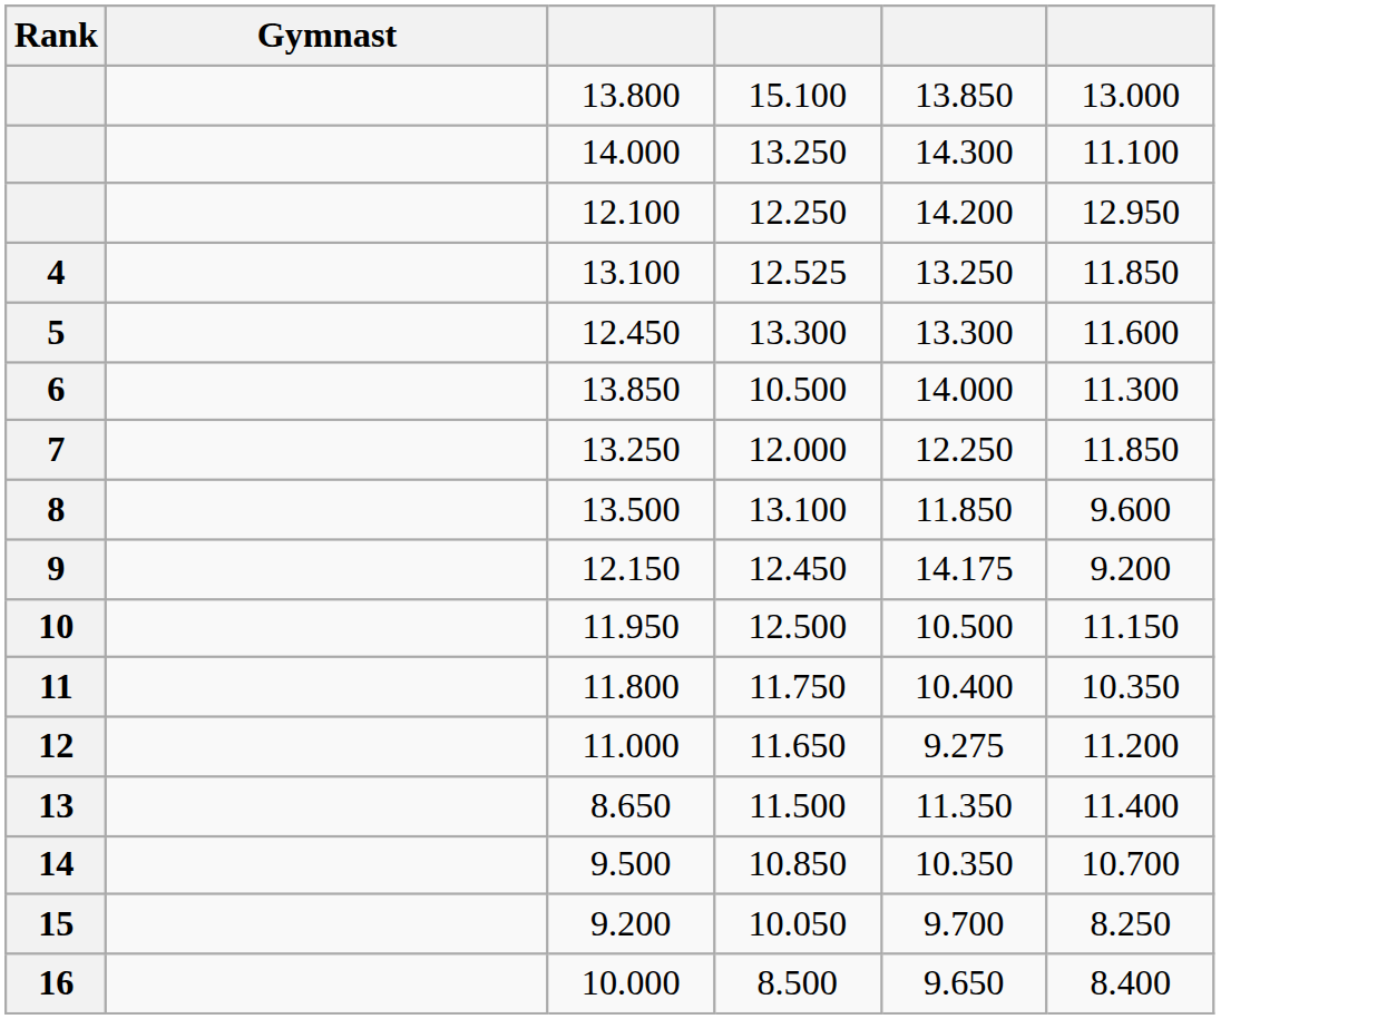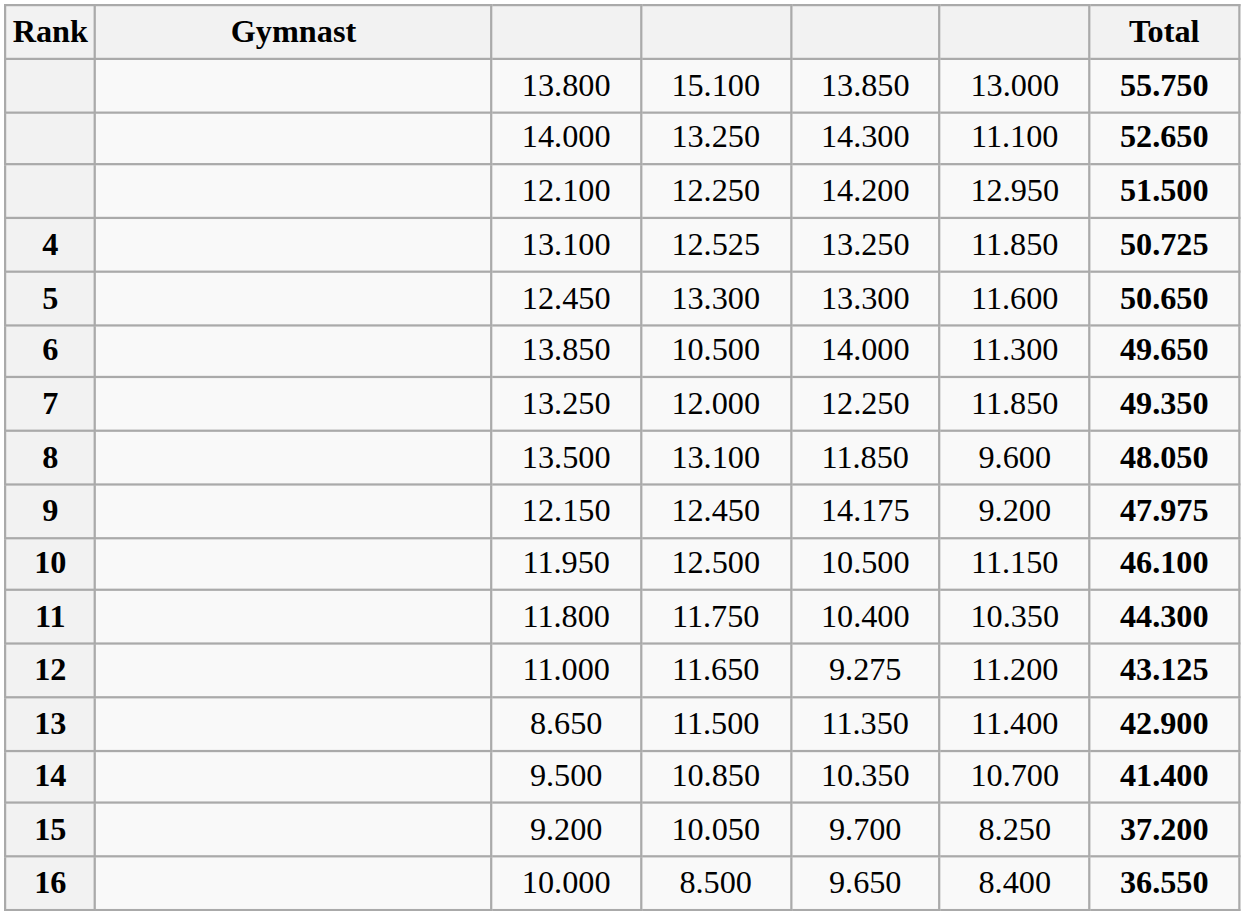+ column: Total | 55.750 | 52.650 | 51.500 | 50.725 | 50.650 | 49.650 | 49.350 | 48.050 | 47.975 | 46.100 | 44.300 | 43.125 | 42.900 | 41.400 | 37.200 | 36.550
